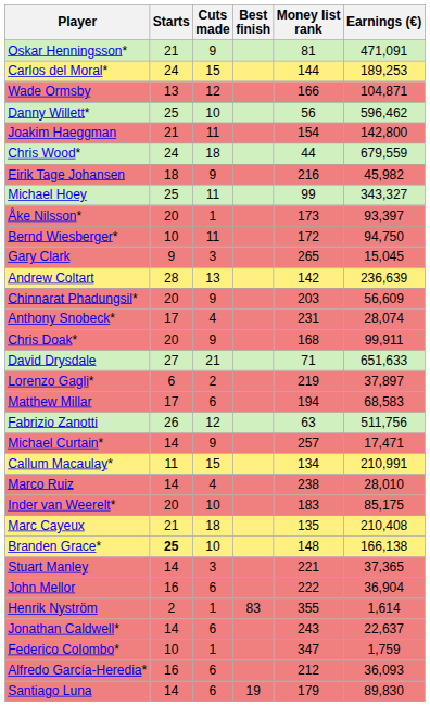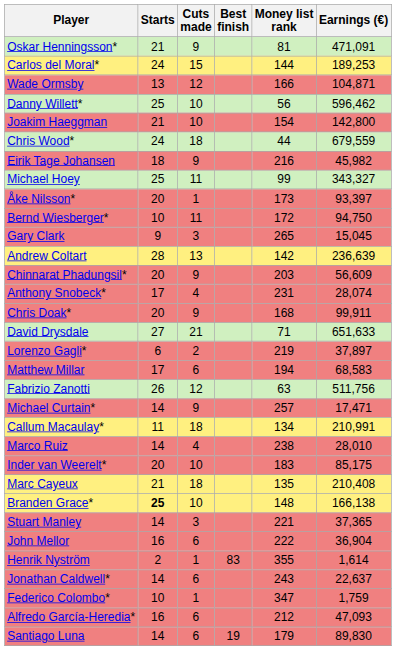Joakim Haeggman | Cuts made: 11 -> 10
Callum Macaulay* | Cuts made: 15 -> 18
Alfredo García-Heredia* | Earnings (€): 36,093 -> 47,093
